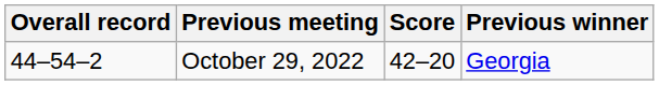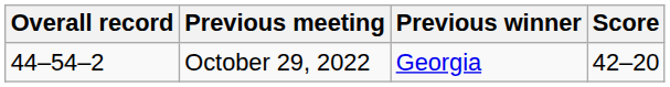columns swapped: Previous winner <-> Score
